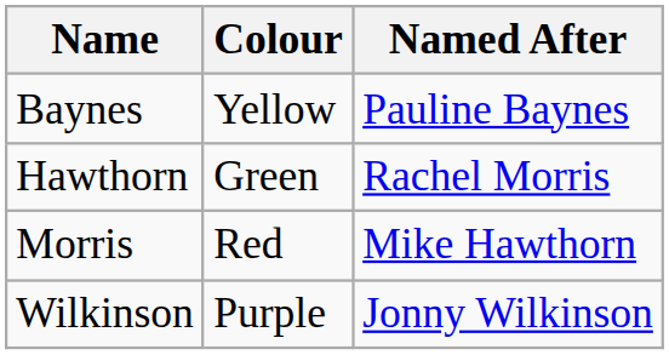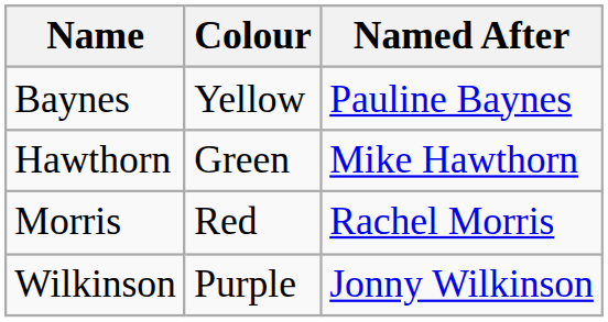Hawthorn | Named After: Rachel Morris -> Mike Hawthorn
Morris | Named After: Mike Hawthorn -> Rachel Morris
